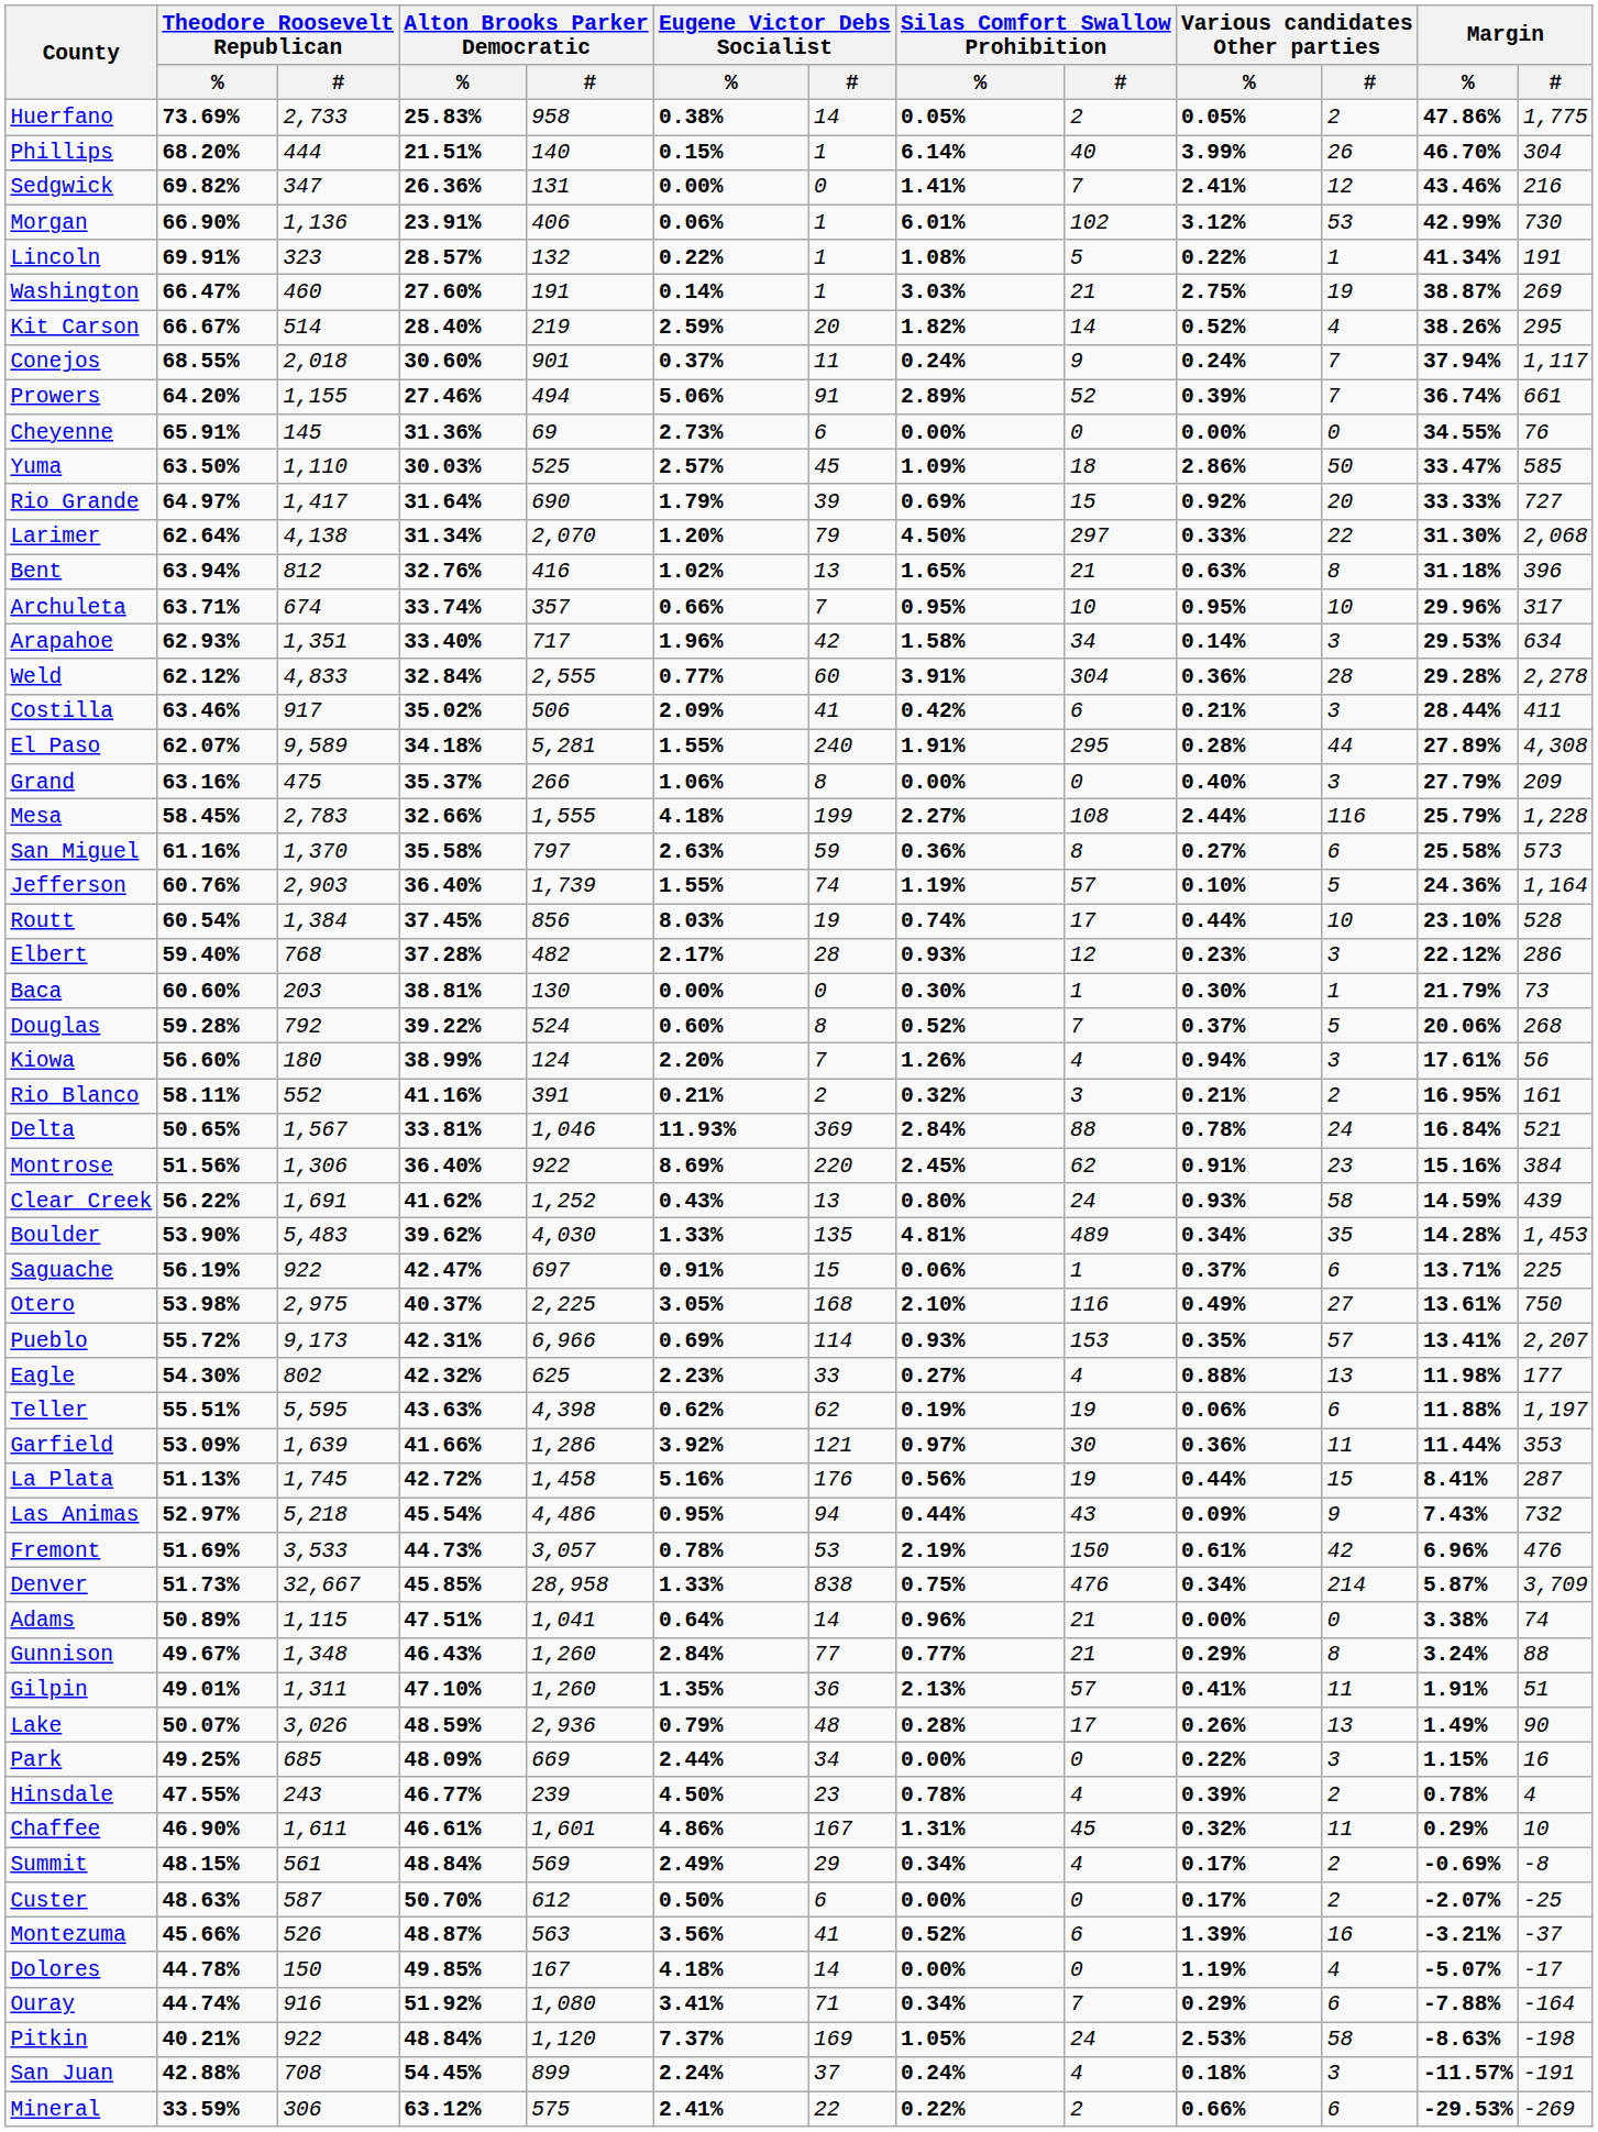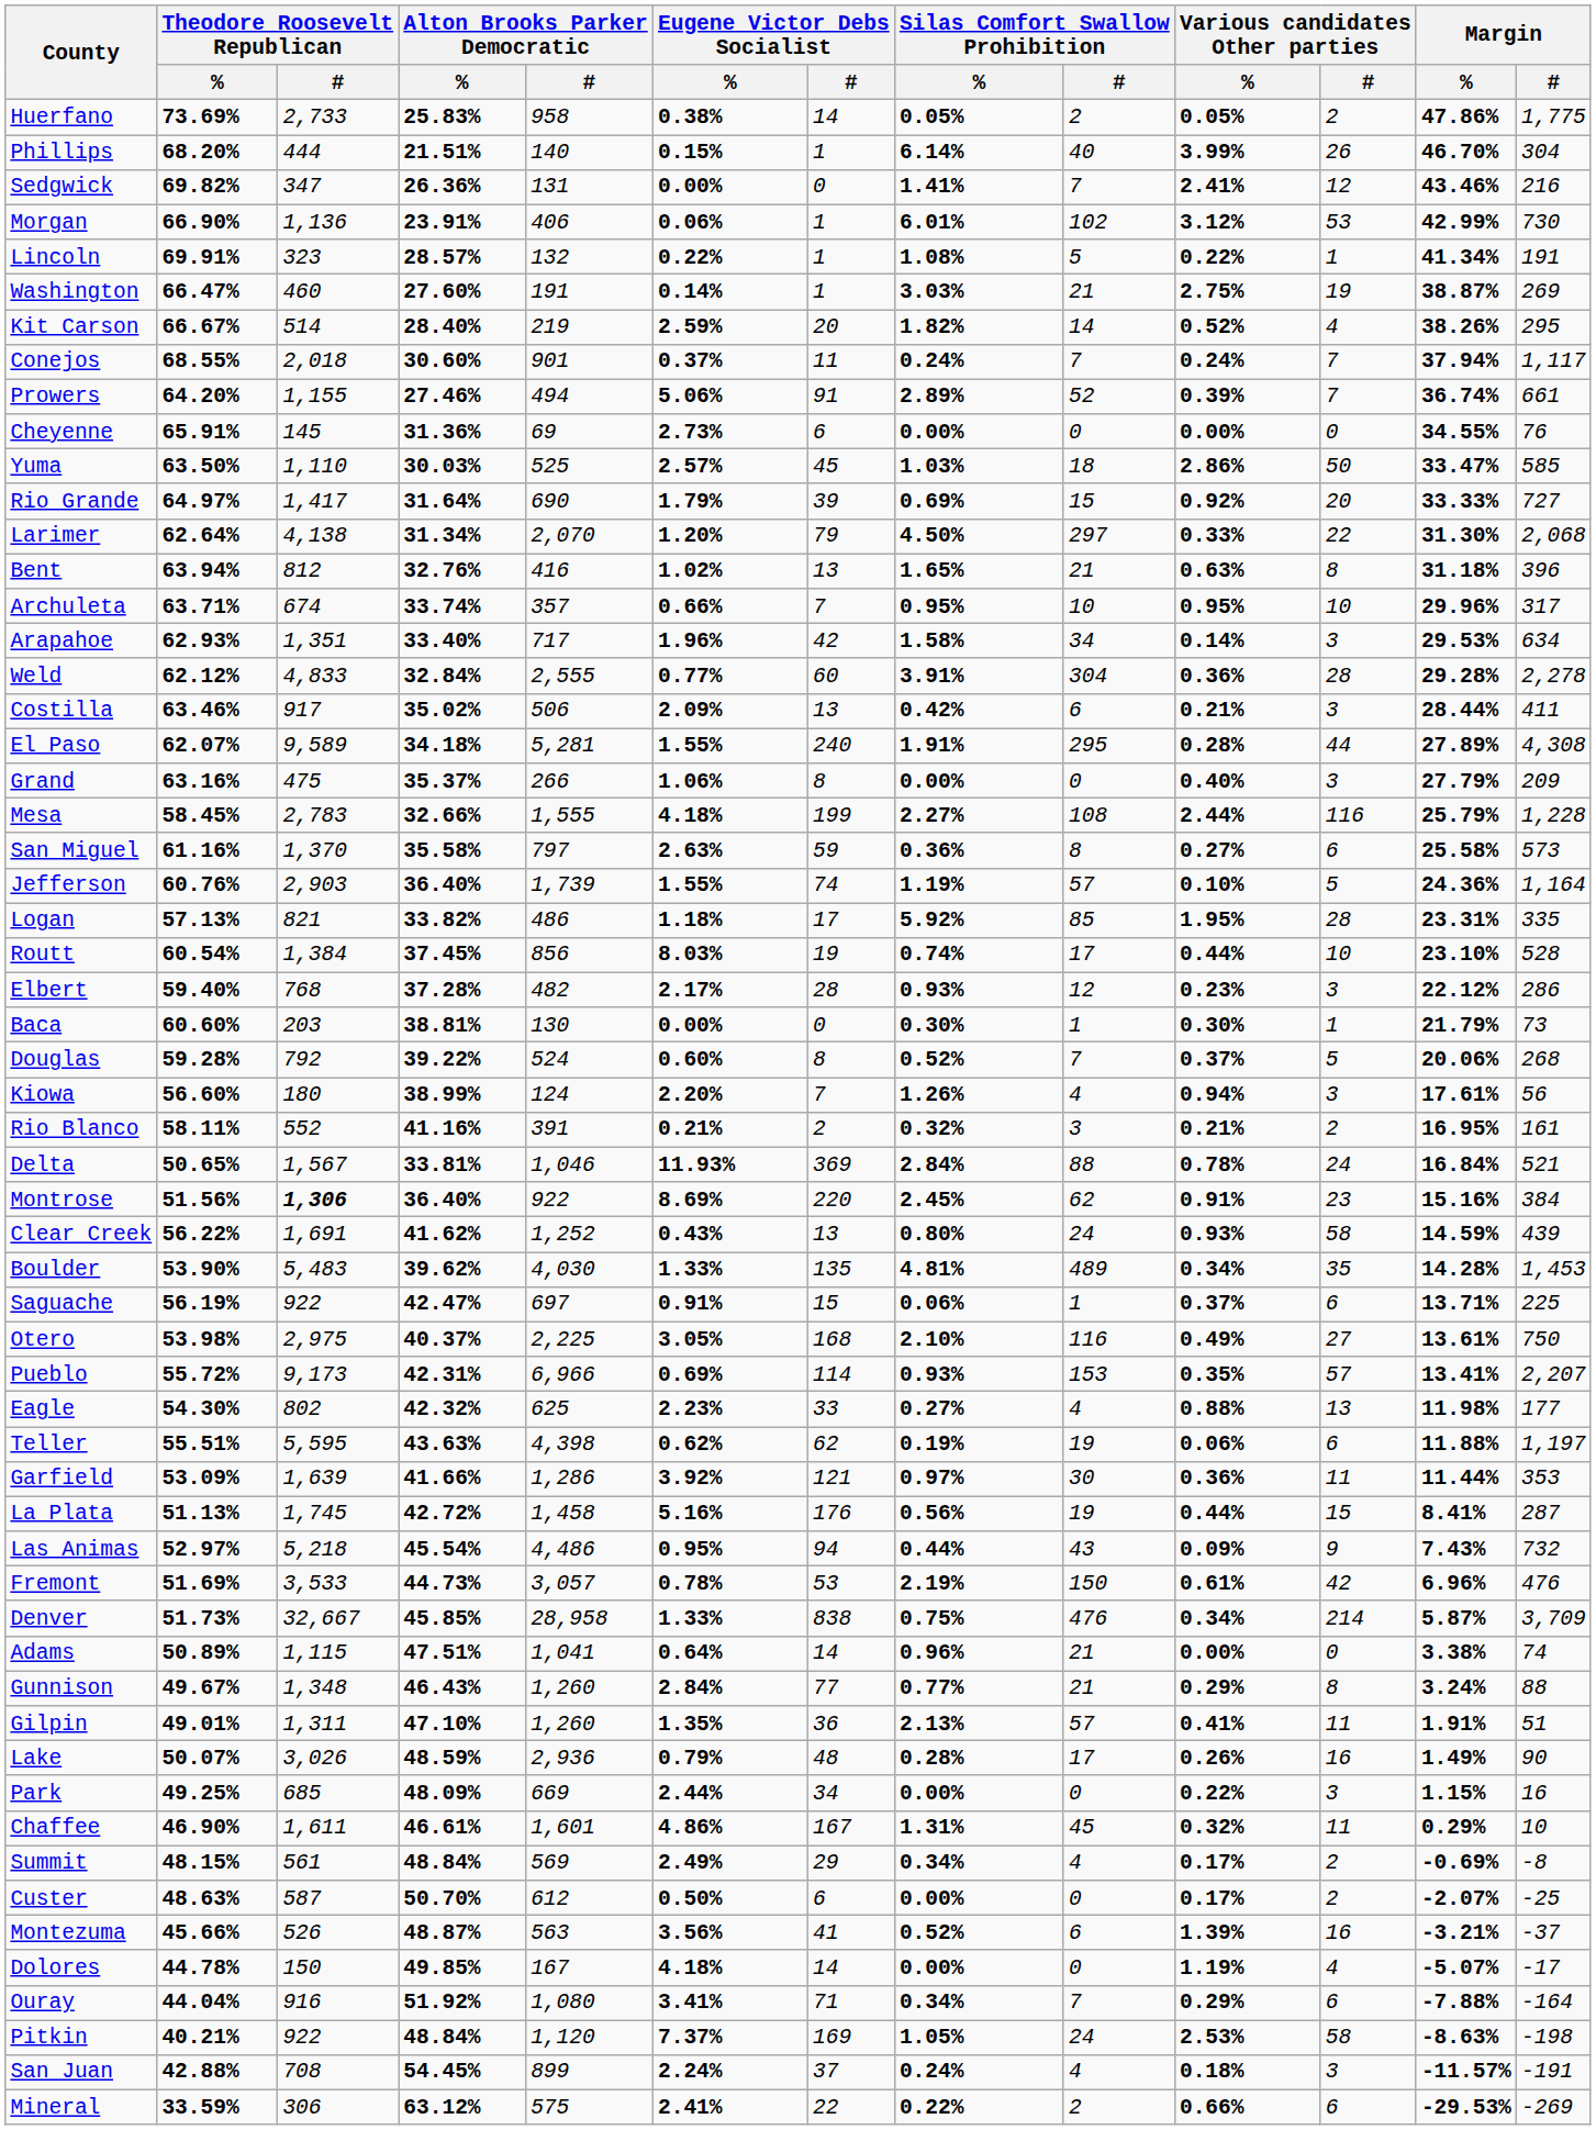Conejos | Silas Comfort Swallow Prohibition / #: 9 -> 7
Yuma | Silas Comfort Swallow Prohibition / %: 1.09% -> 1.03%
Costilla | Eugene Victor Debs Socialist / #: 41 -> 13
+ row: Logan | 57.13% | 821 | 33.82% | 486 | 1.18% | 17 | 5.92% | 85 | 1.95% | 28 | 23.31% | 335
Montrose | Theodore Roosevelt Republican / #: normal -> bold
Lake | Various candidates Other parties / #: 13 -> 16
- row: Hinsdale | 47.55% | 243 | 46.77% | 239 | 4.50% | 23 | 0.78% | 4 | 0.39% | 2 | 0.78% | 4
Ouray | Theodore Roosevelt Republican / %: 44.74% -> 44.04%
